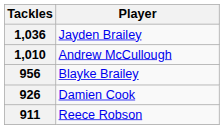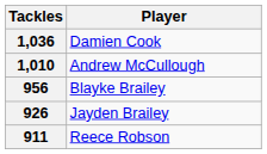1,036 | Player: Jayden Brailey -> Damien Cook
926 | Player: Damien Cook -> Jayden Brailey
